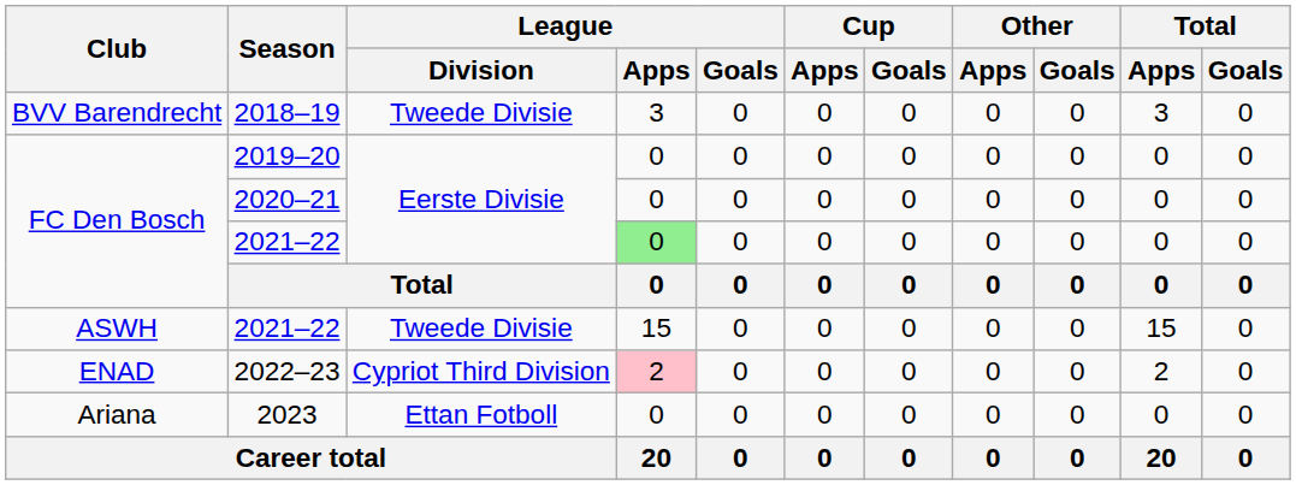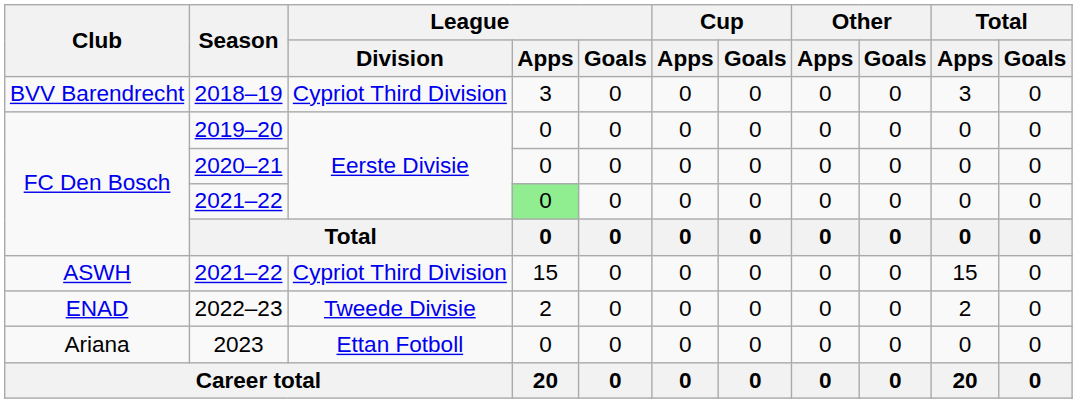2018–19 | League / Division: Tweede Divisie -> Cypriot Third Division
ASWH / 2021–22 | League / Division: Tweede Divisie -> Cypriot Third Division
2022–23 | League / Division: Cypriot Third Division -> Tweede Divisie
2022–23 | League / Apps: pink background -> no background
